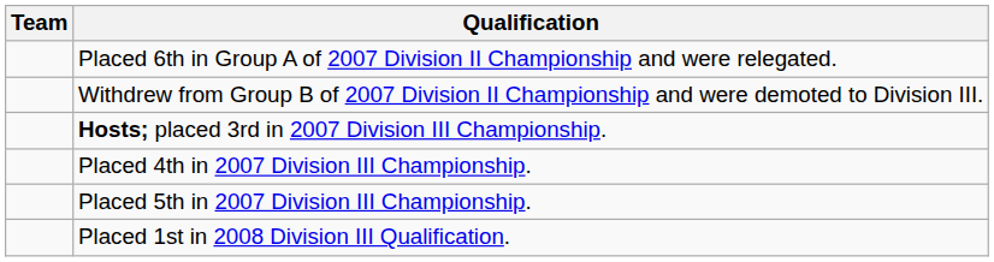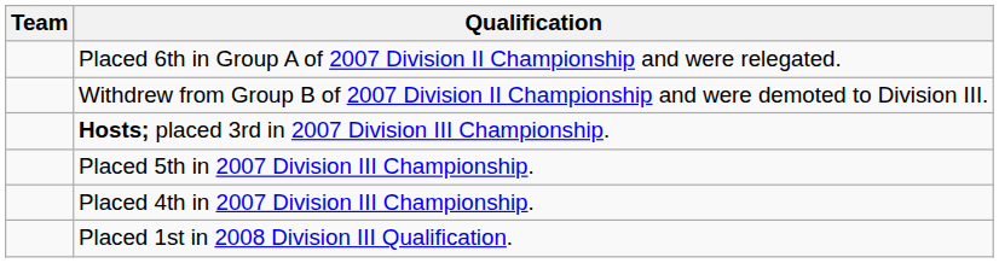rows swapped: Placed 4th in 2007 Division III Championship. <-> Placed 5th in 2007 Division III Championship.
